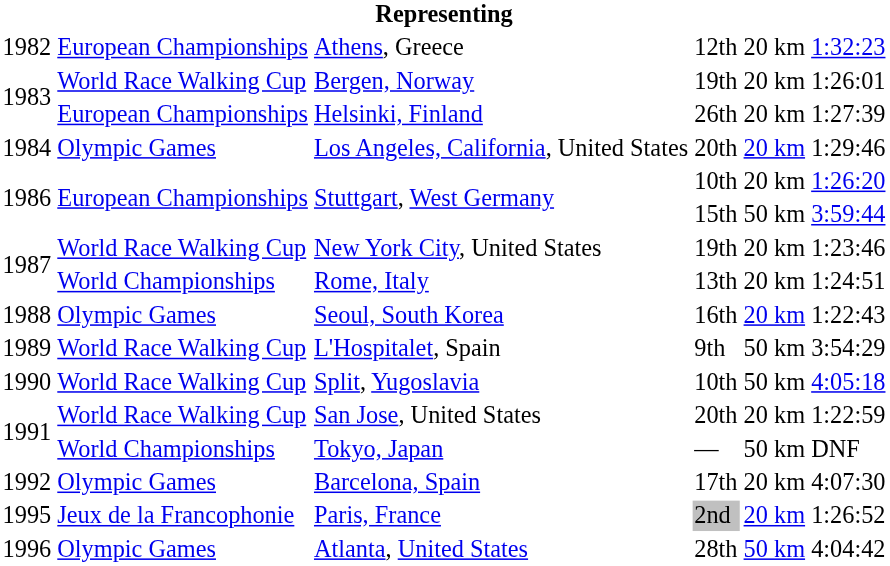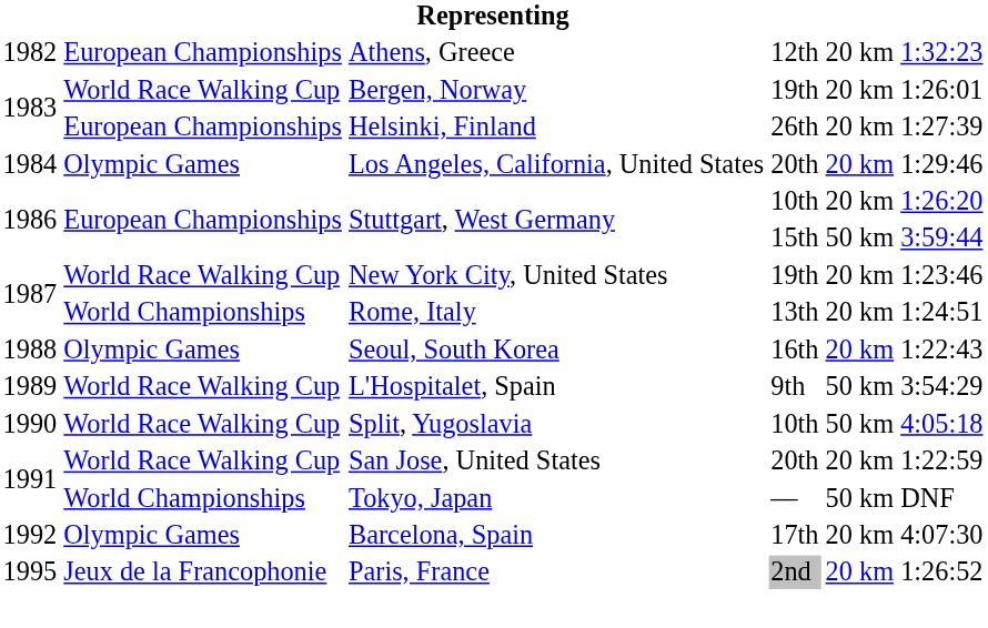- row: 1996 | Olympic Games | Atlanta, United States | 28th | 50 km | 4:04:42
